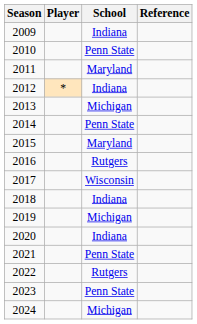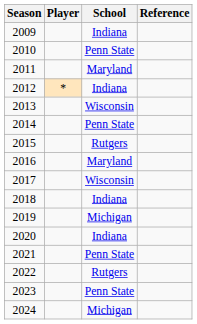2013 | School: Michigan -> Wisconsin
2015 | School: Maryland -> Rutgers
2016 | School: Rutgers -> Maryland
